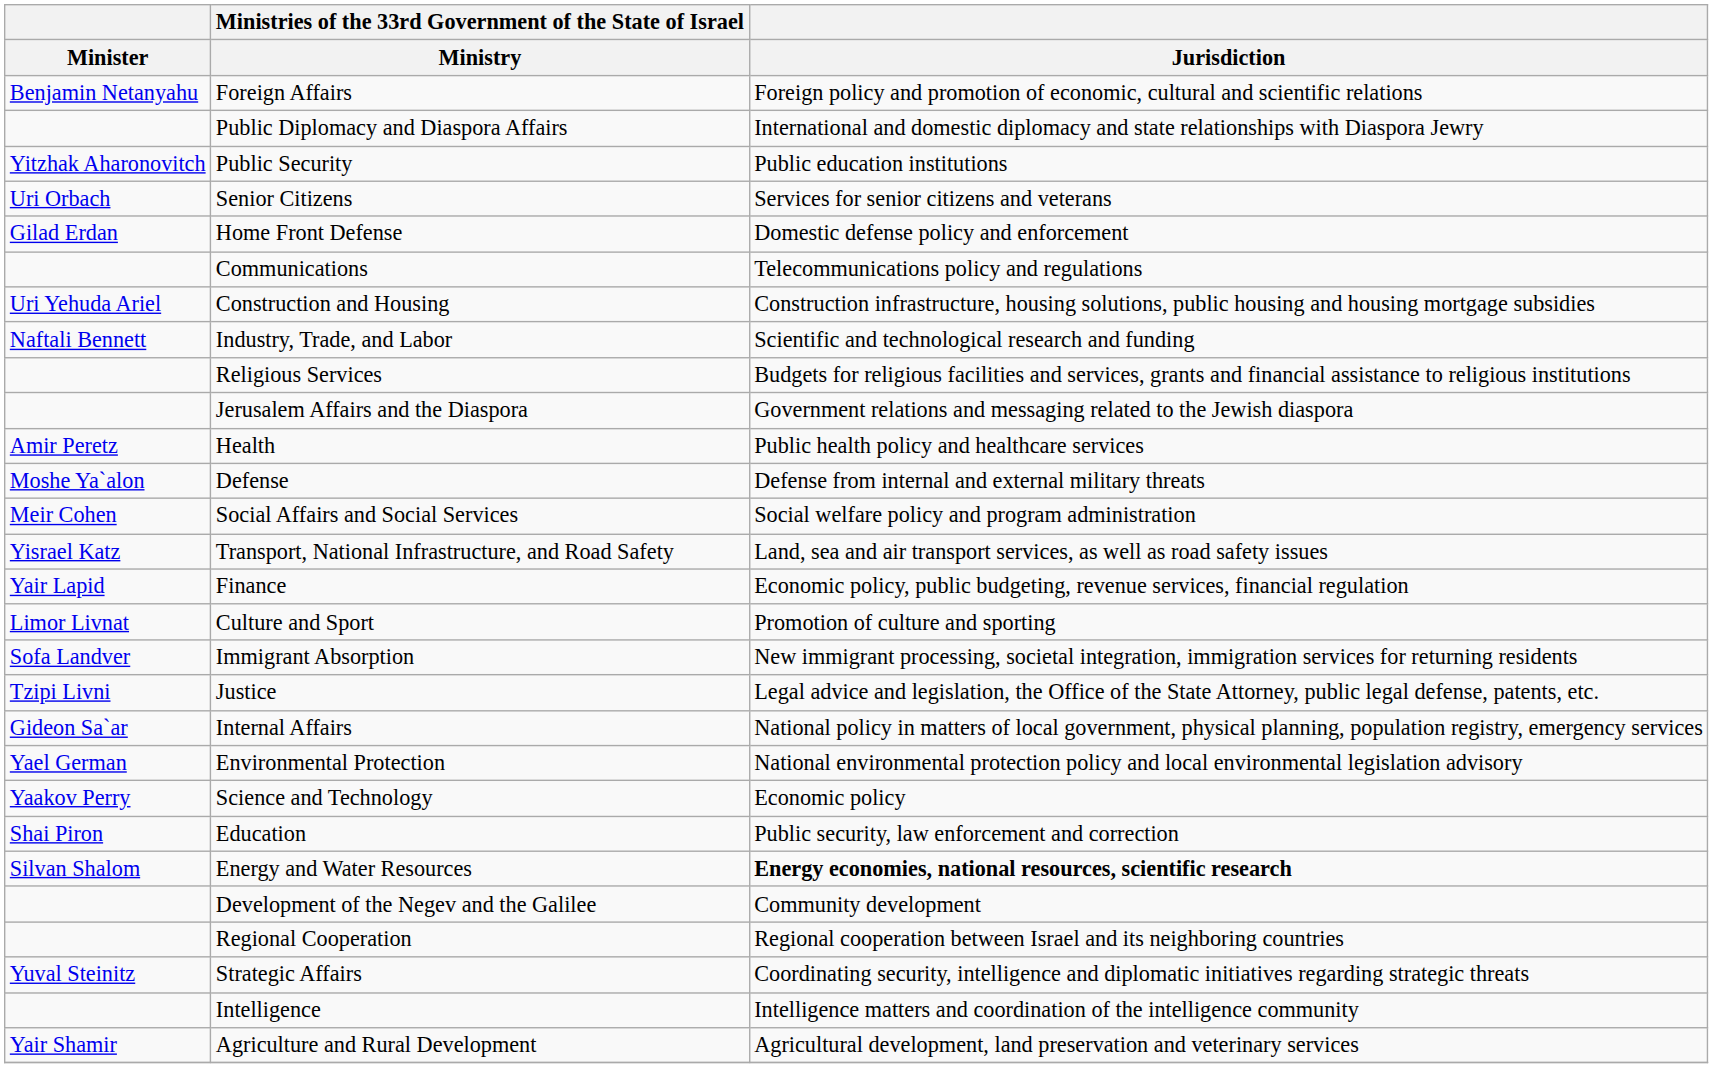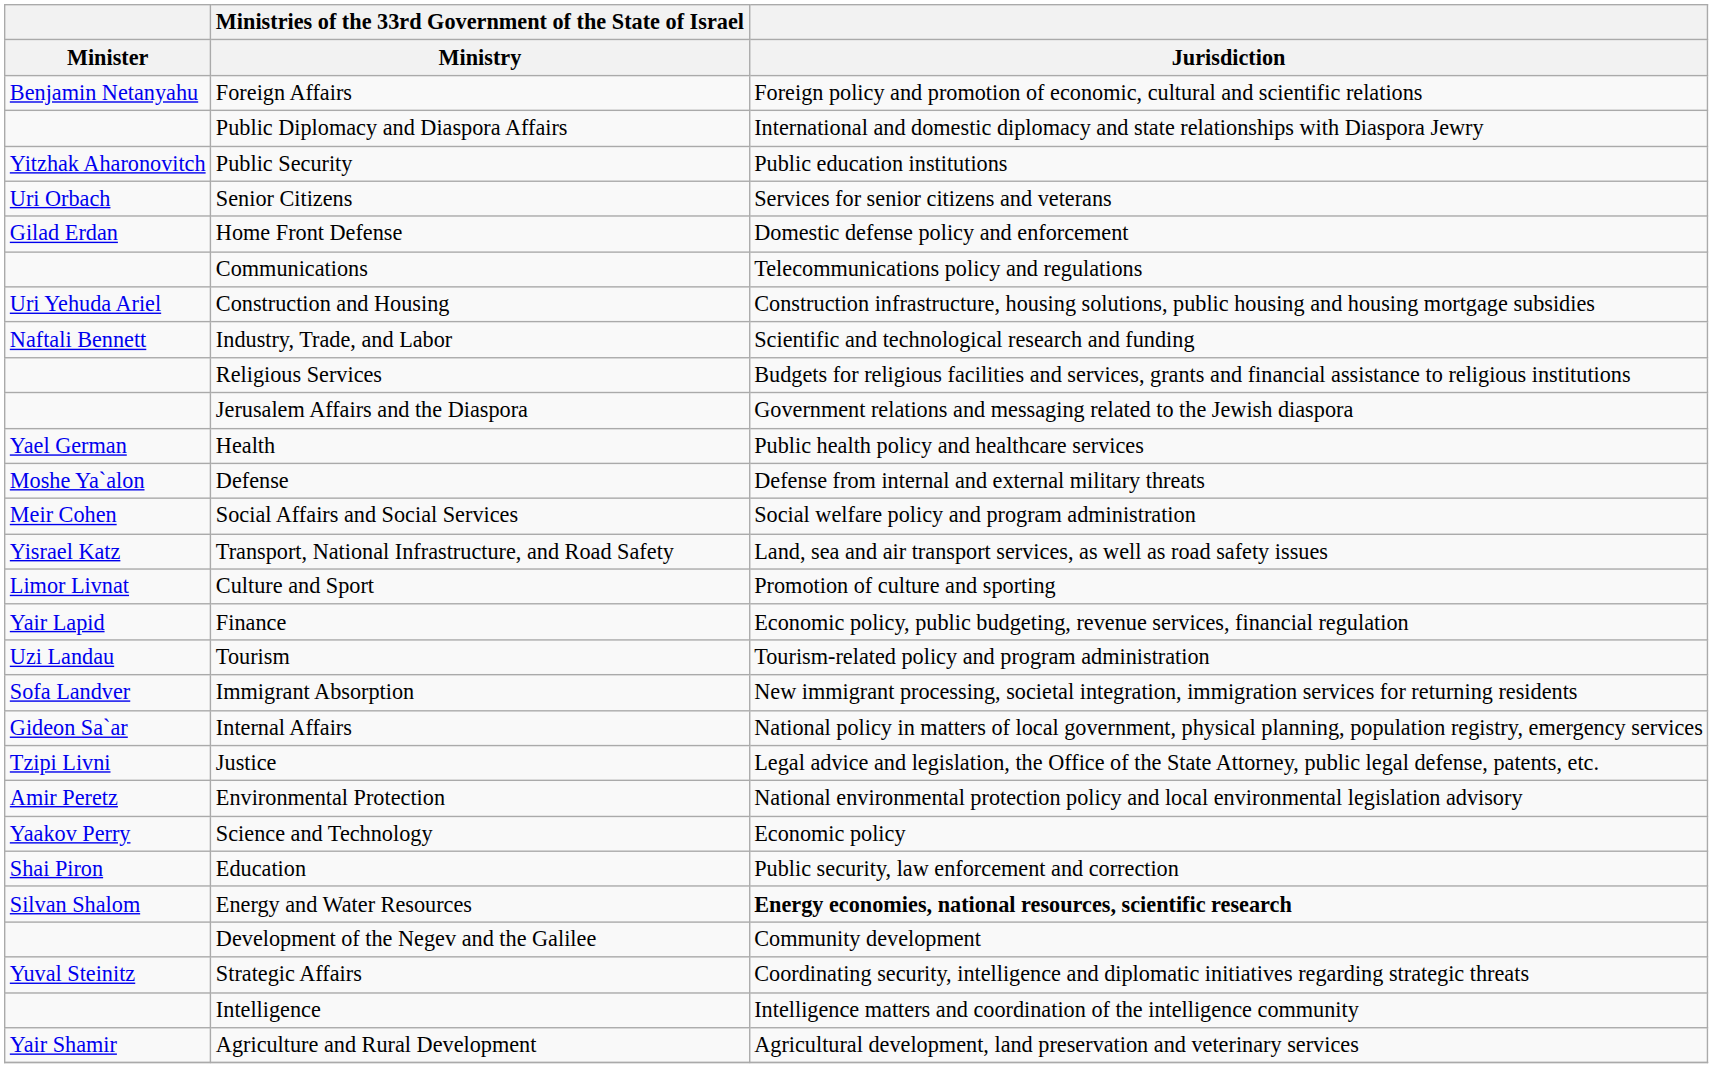Health | Minister: Amir Peretz -> Yael German
rows swapped: Culture and Sport <-> Finance
+ row: Uzi Landau | Tourism | Tourism-related policy and program administration
rows swapped: Justice <-> Internal Affairs
Environmental Protection | Minister: Yael German -> Amir Peretz
- row: Regional Cooperation | Regional cooperation between Israel and its neighboring countries
